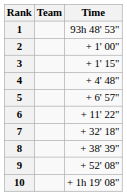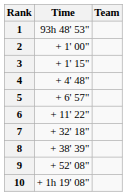columns swapped: Team <-> Time
